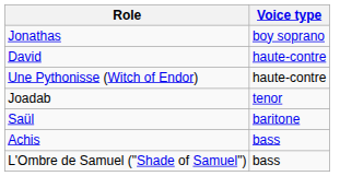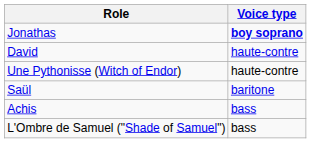Jonathas | Voice type: normal -> bold
- row: Joadab | tenor
